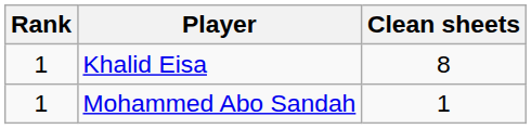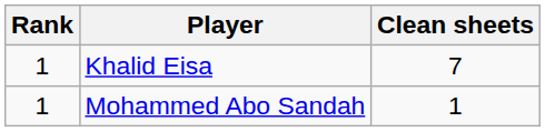Khalid Eisa | Clean sheets: 8 -> 7
